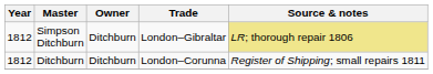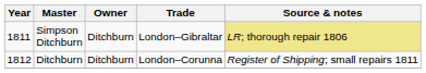Simpson Ditchburn | Year: 1812 -> 1811
